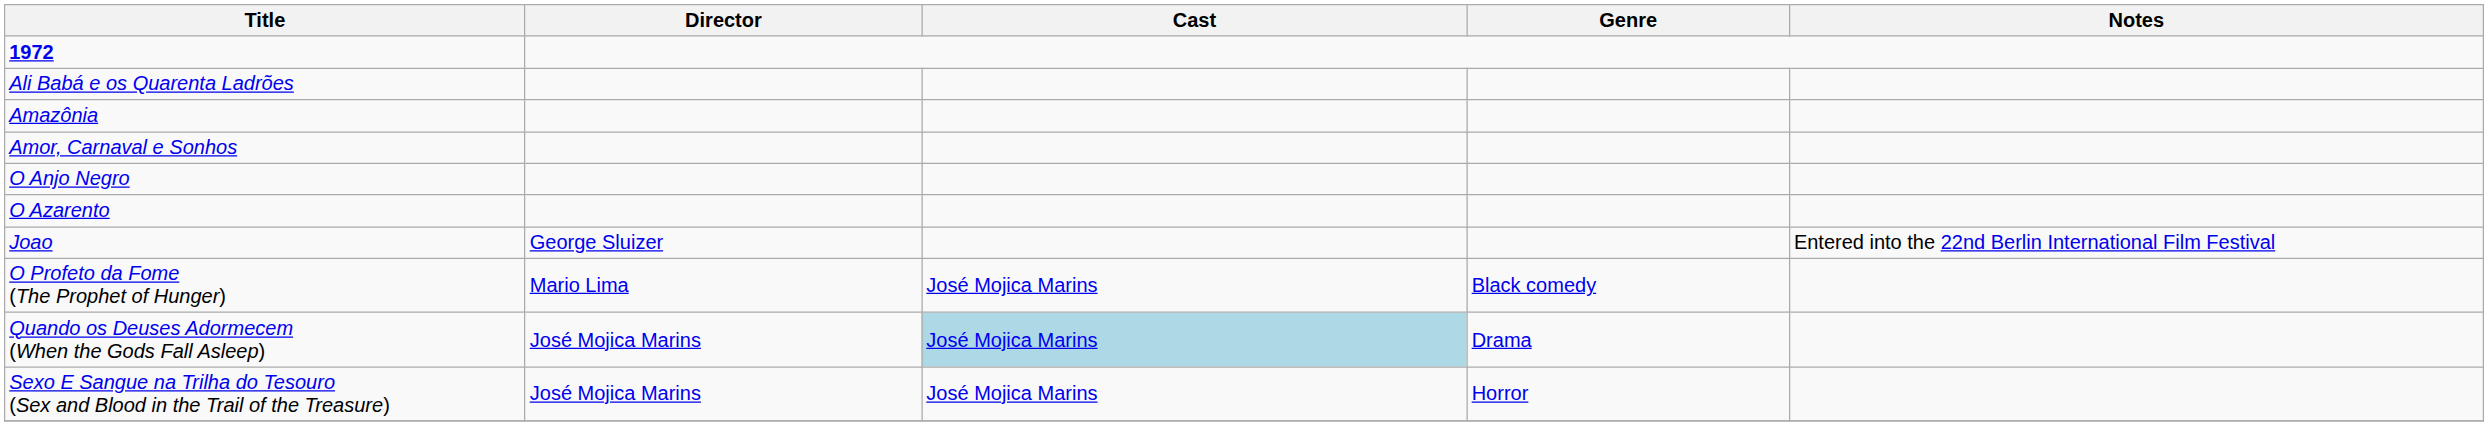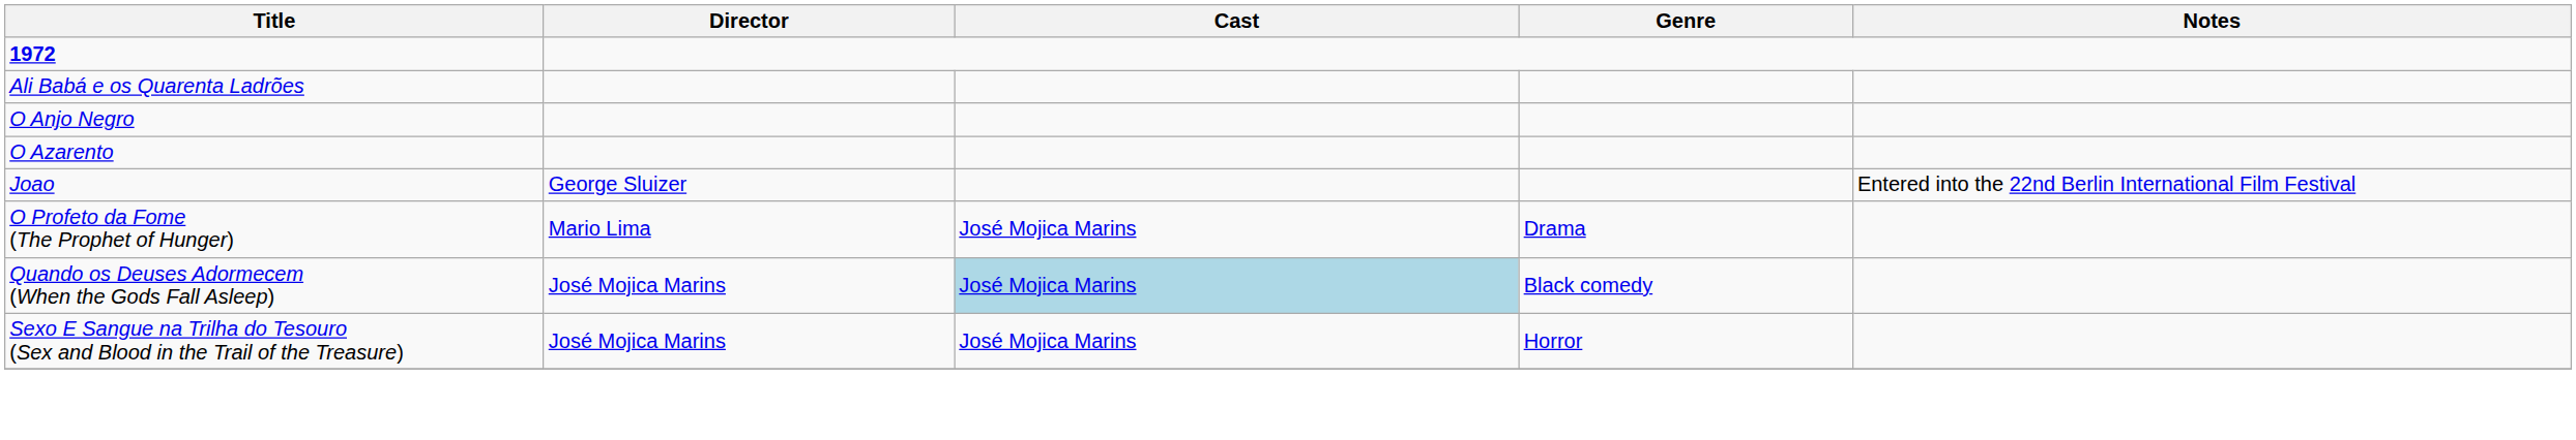- row: Amazônia
- row: Amor, Carnaval e Sonhos
O Profeto da Fome (The Prophet of Hunger) | Genre: Black comedy -> Drama
Quando os Deuses Adormecem (When the Gods Fall Asleep) | Genre: Drama -> Black comedy
